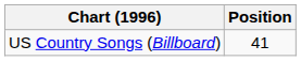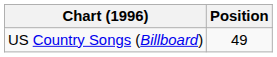US Country Songs (Billboard) | Position: 41 -> 49
